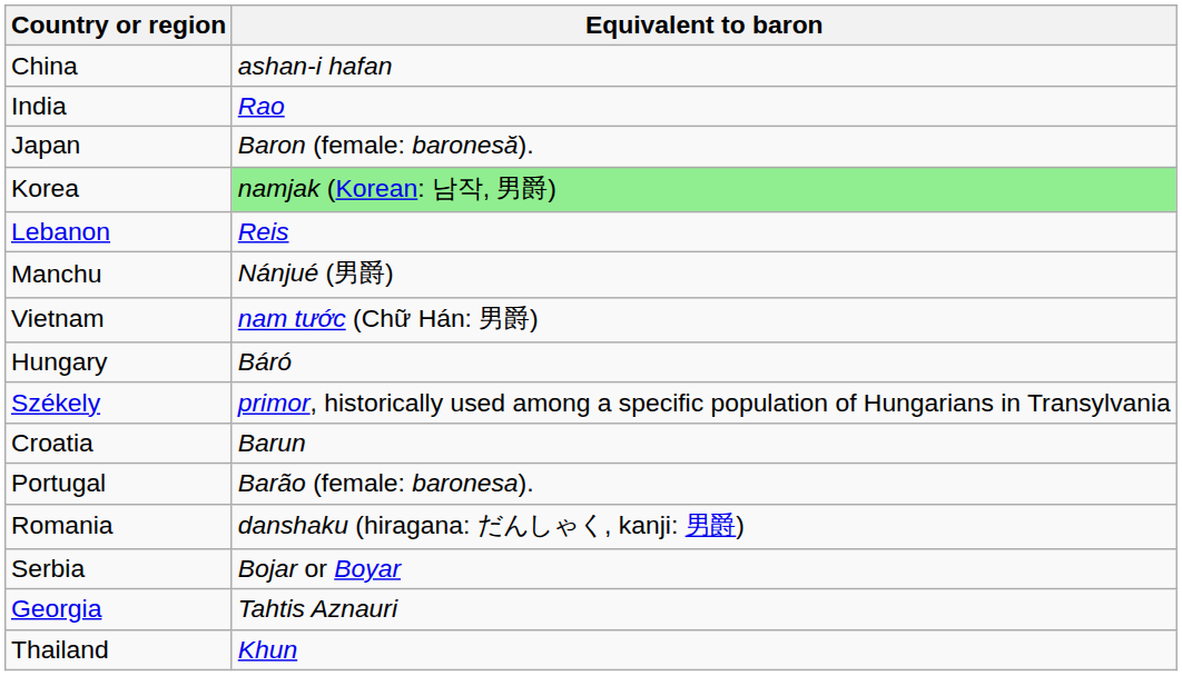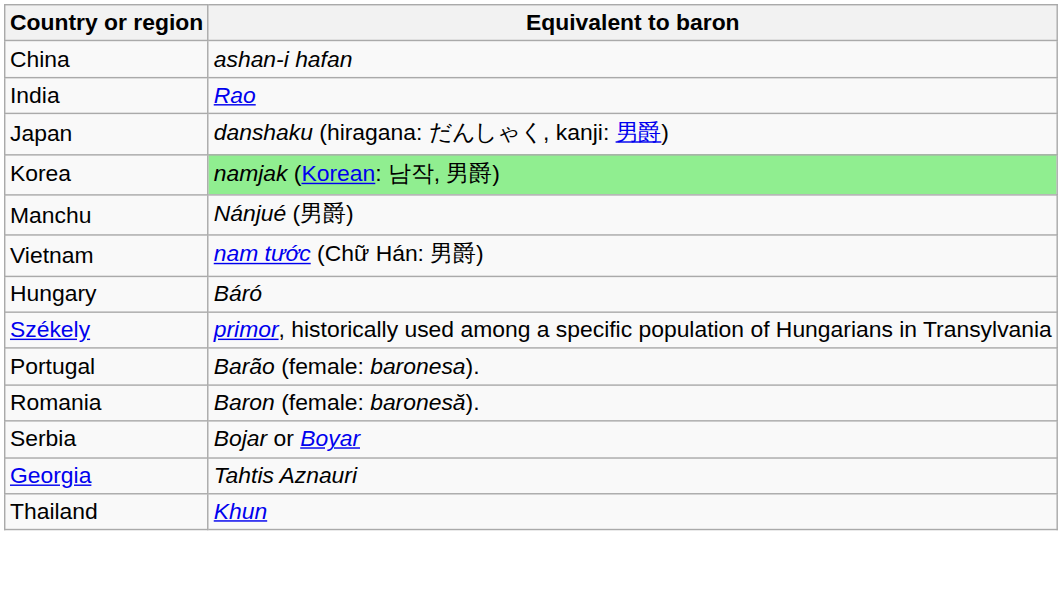Japan | Equivalent to baron: Baron (female: baronesă). -> danshaku (hiragana: だんしゃく, kanji: 男爵)
- row: Lebanon | Reis
- row: Croatia | Barun
Romania | Equivalent to baron: danshaku (hiragana: だんしゃく, kanji: 男爵) -> Baron (female: baronesă).
